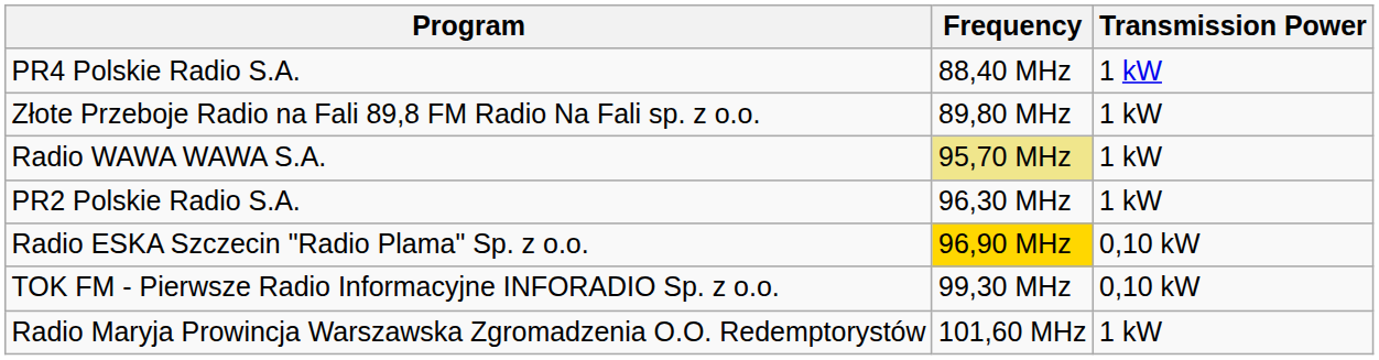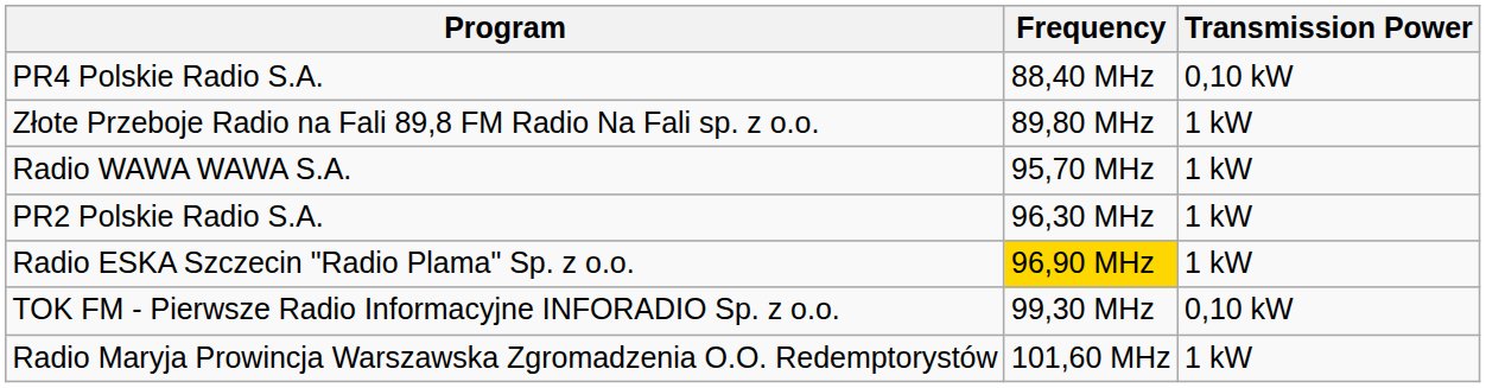PR4 Polskie Radio S.A. | Transmission Power: 1 kW -> 0,10 kW
Radio WAWA WAWA S.A. | Frequency: khaki background -> no background
Radio ESKA Szczecin "Radio Plama" Sp. z o.o. | Transmission Power: 0,10 kW -> 1 kW
